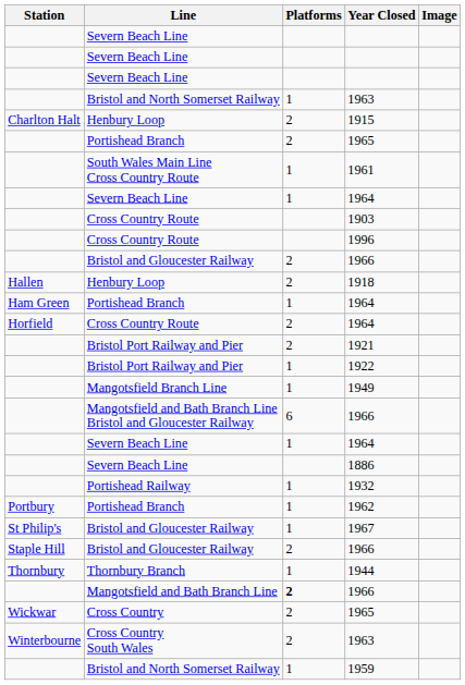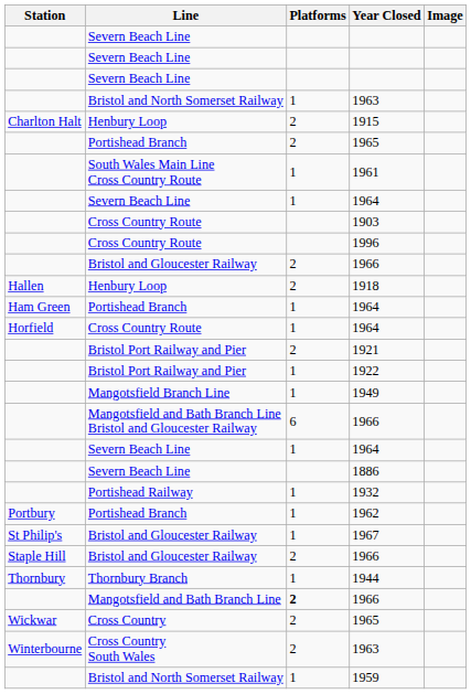Cross Country Route / 1964 | Platforms: 2 -> 1
